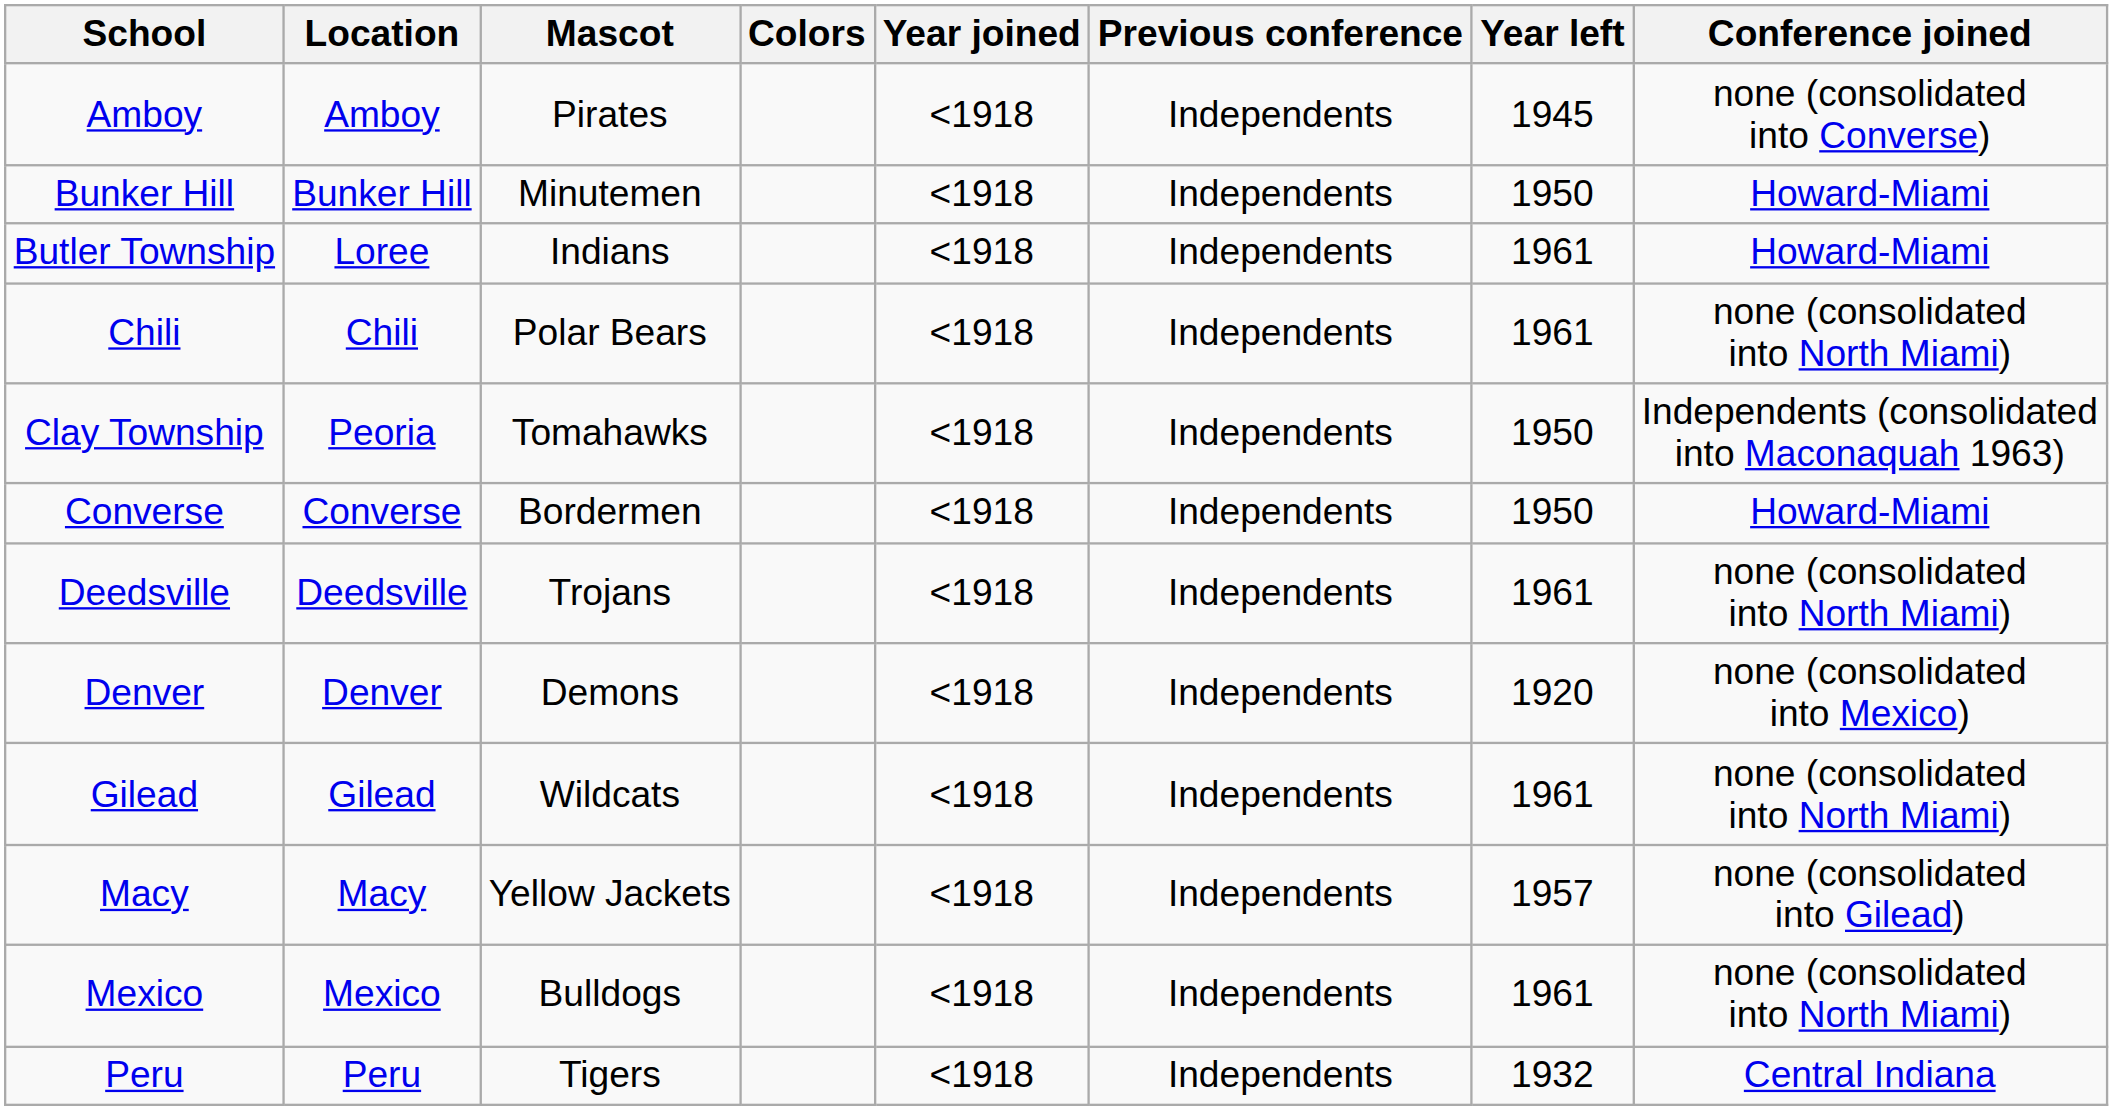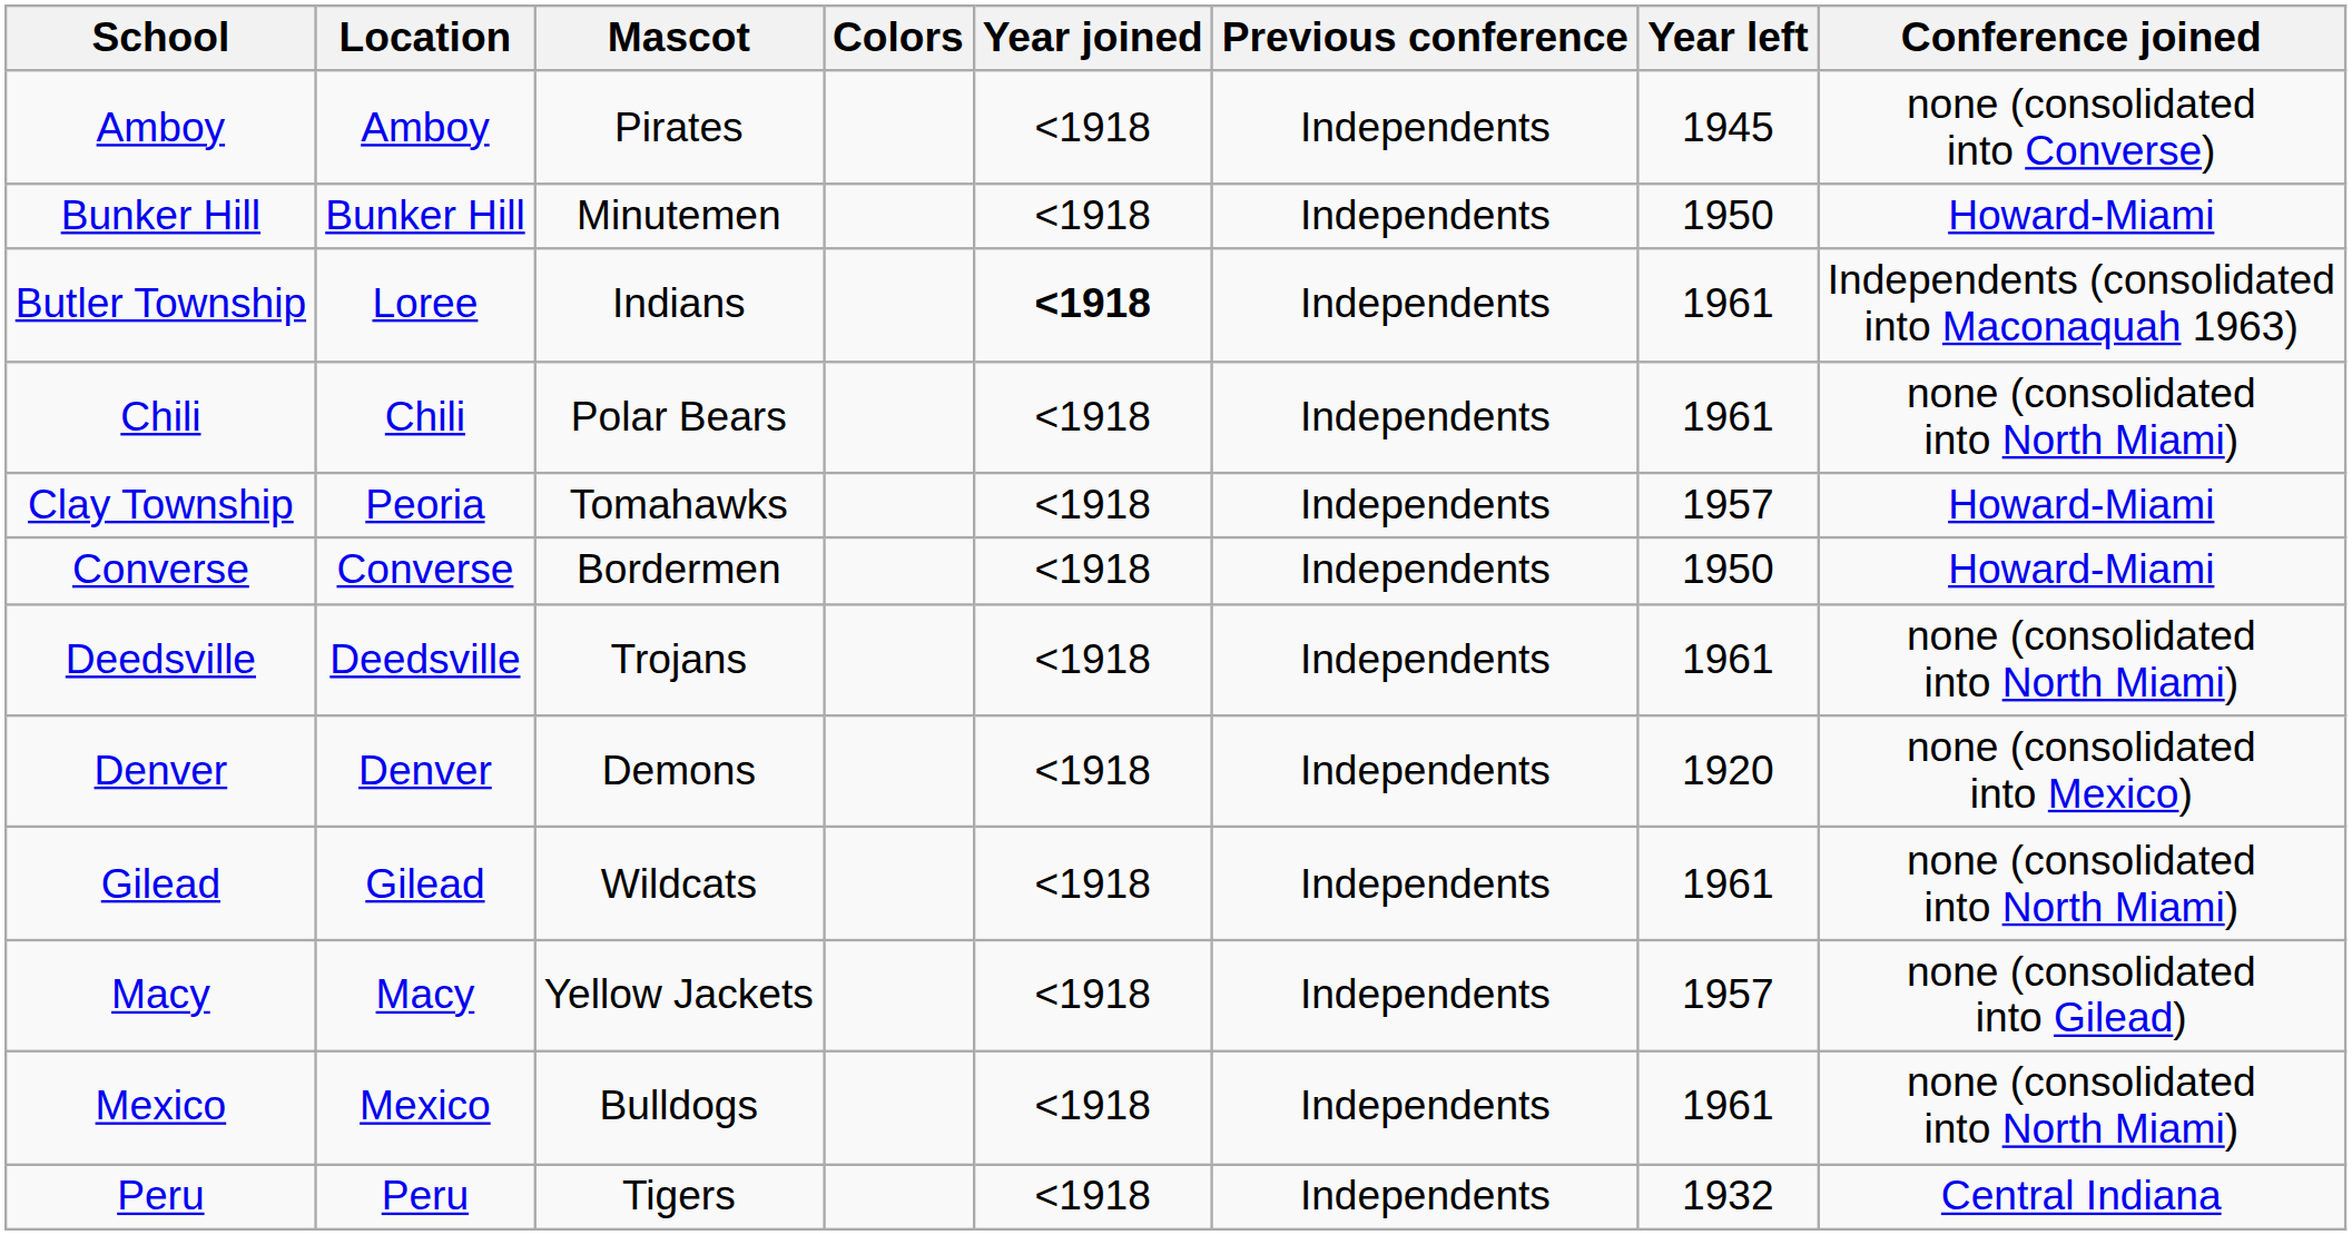Butler Township | Year joined: normal -> bold
Butler Township | Conference joined: Howard-Miami -> Independents (consolidated into Maconaquah 1963)
Clay Township | Year left: 1950 -> 1957
Clay Township | Conference joined: Independents (consolidated into Maconaquah 1963) -> Howard-Miami
